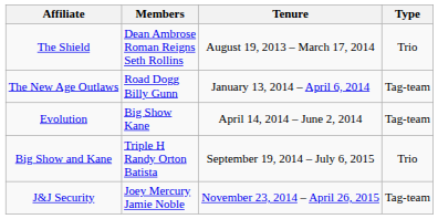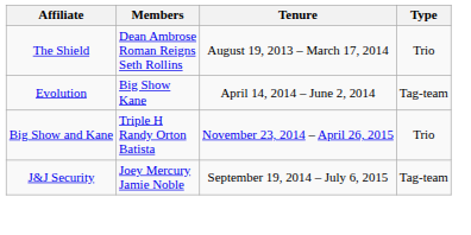- row: The New Age Outlaws | Road Dogg Billy Gunn | January 13, 2014 – April 6, 2014 | Tag-team
Big Show and Kane | Tenure: September 19, 2014 – July 6, 2015 -> November 23, 2014 – April 26, 2015
J&J Security | Tenure: November 23, 2014 – April 26, 2015 -> September 19, 2014 – July 6, 2015
